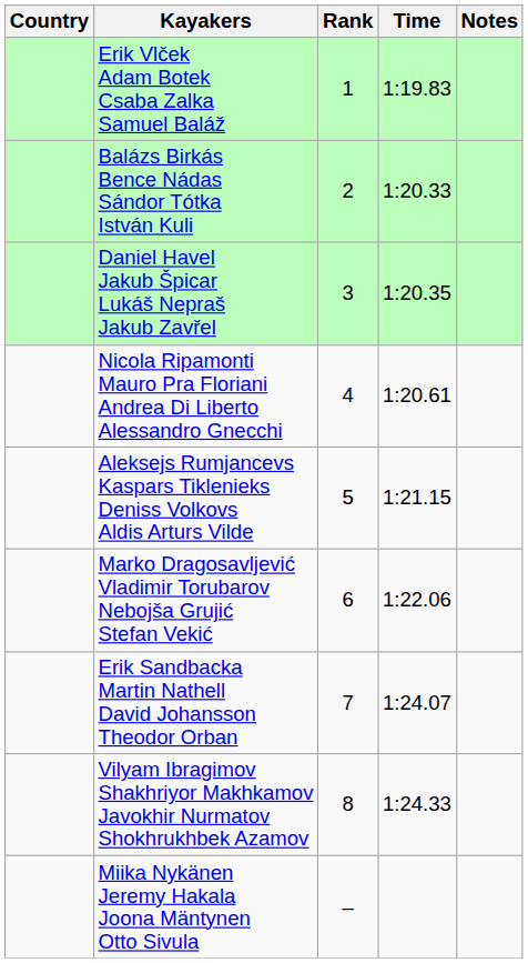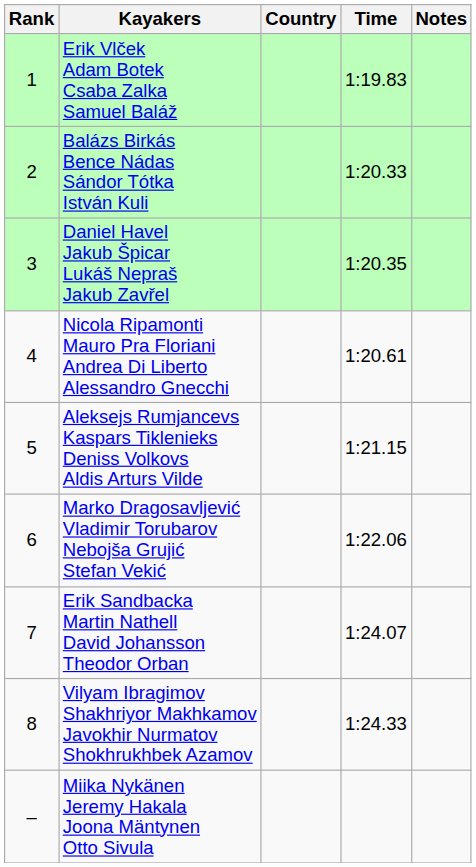columns swapped: Rank <-> Country
